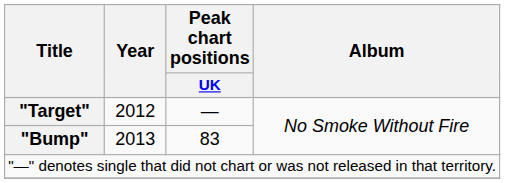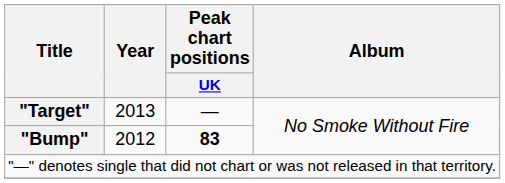"Target" | Year: 2012 -> 2013
"Bump" | Year: 2013 -> 2012
"Bump" | Peak chart positions / UK: normal -> bold
